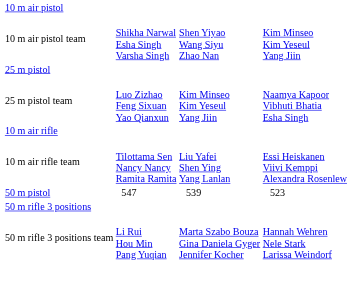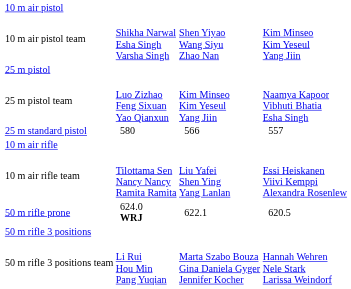+ row: 25 m standard pistol | 580 | 566 | 557
- row: 50 m pistol | 547 | 539 | 523
+ row: 50 m rifle prone | 624.0 WRJ | 622.1 | 620.5
